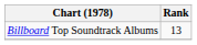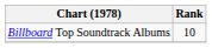Billboard Top Soundtrack Albums | Rank: 13 -> 10
